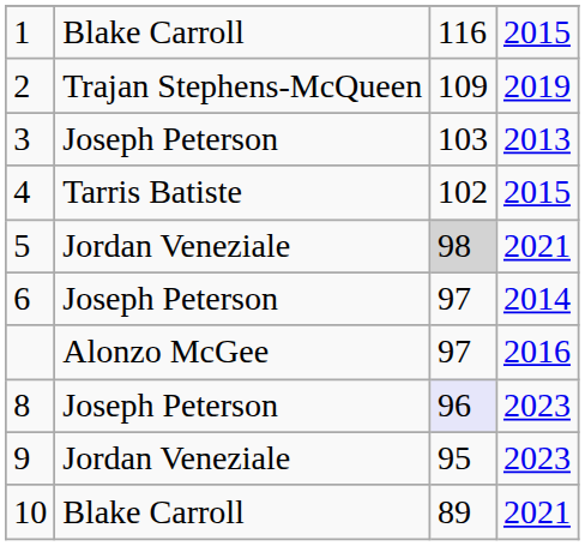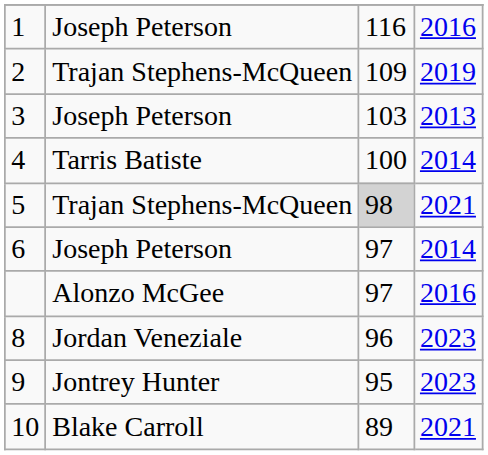1 | column 2: Blake Carroll -> Joseph Peterson
1 | column 4: 2015 -> 2016
4 | column 3: 102 -> 100
4 | column 4: 2015 -> 2014
5 | column 2: Jordan Veneziale -> Trajan Stephens-McQueen
8 | column 2: Joseph Peterson -> Jordan Veneziale
8 | column 3: lavender background -> no background
9 | column 2: Jordan Veneziale -> Jontrey Hunter
